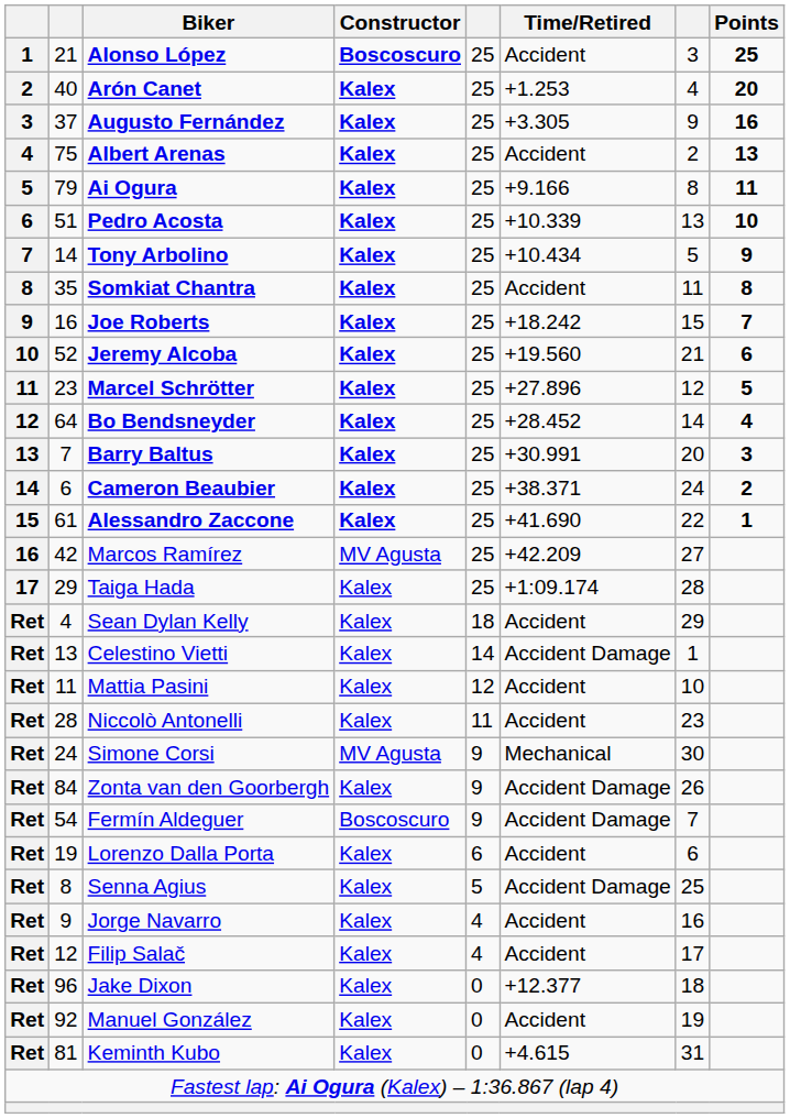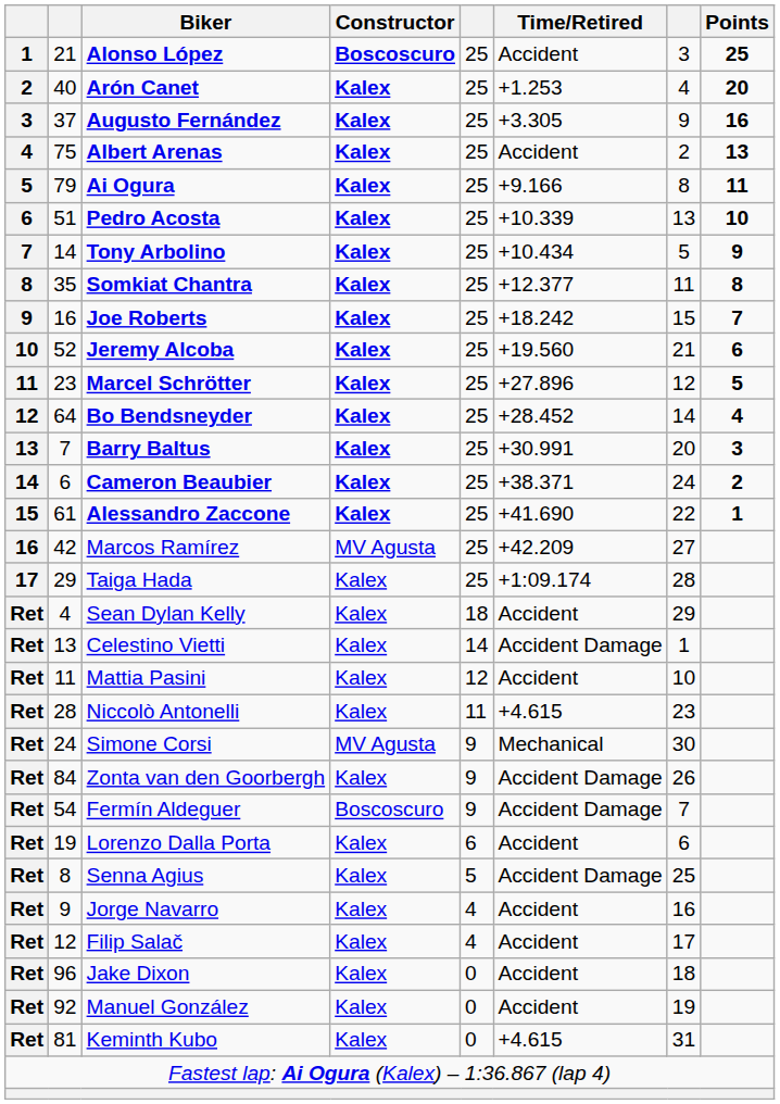Somkiat Chantra | Time/Retired: Accident -> +12.377
Niccolò Antonelli | Time/Retired: Accident -> +4.615
Jake Dixon | Time/Retired: +12.377 -> Accident
